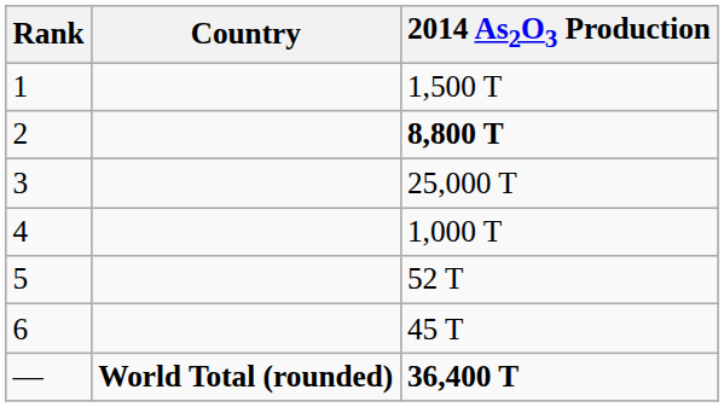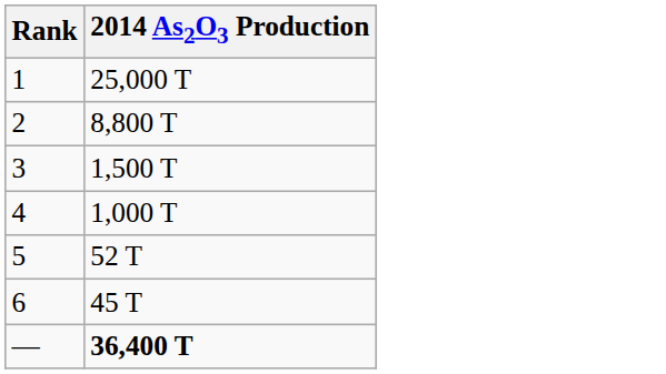- column: Country | World Total (rounded)
1 | 2014 As2O3 Production: 1,500 T -> 25,000 T
2 | 2014 As2O3 Production: bold -> normal
3 | 2014 As2O3 Production: 25,000 T -> 1,500 T
